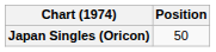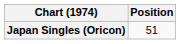Japan Singles (Oricon) | Position: 50 -> 51
